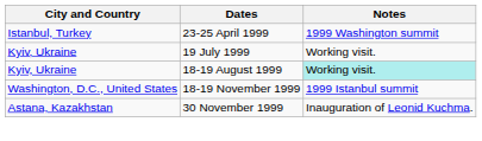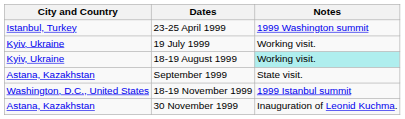+ row: Astana, Kazakhstan | September 1999 | State visit.
